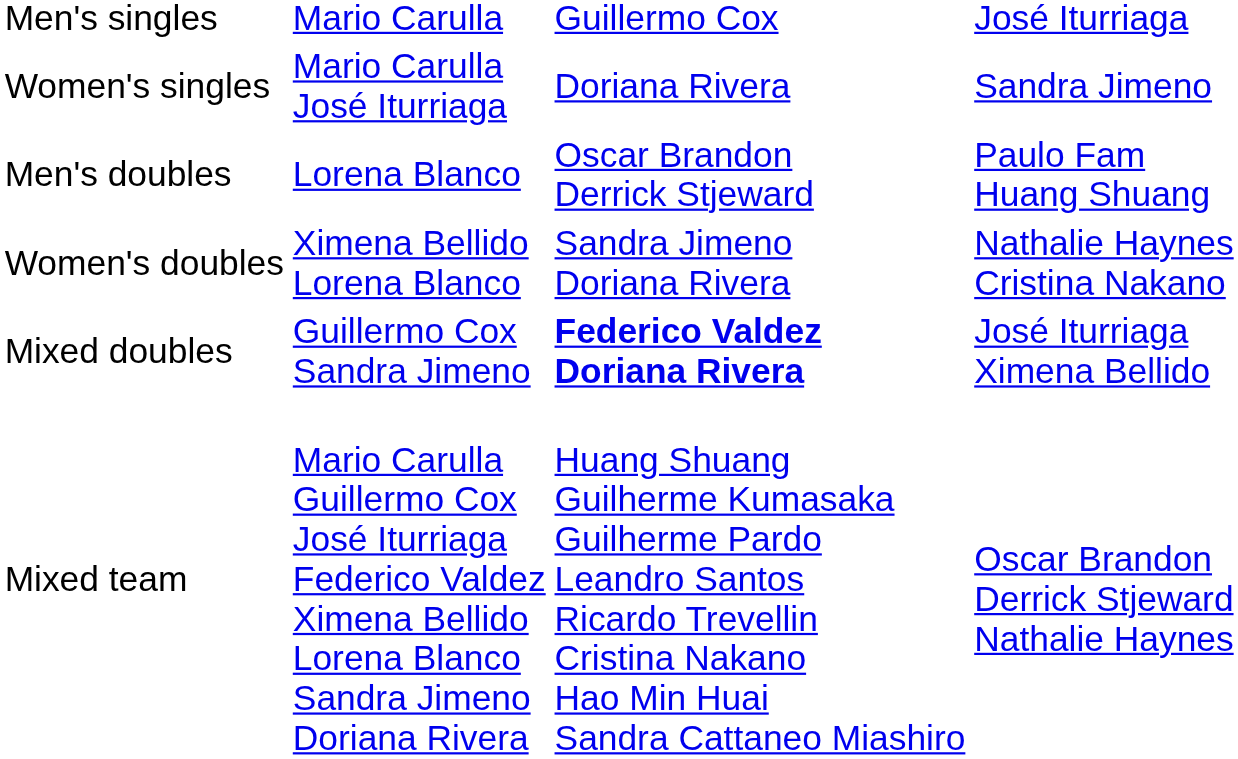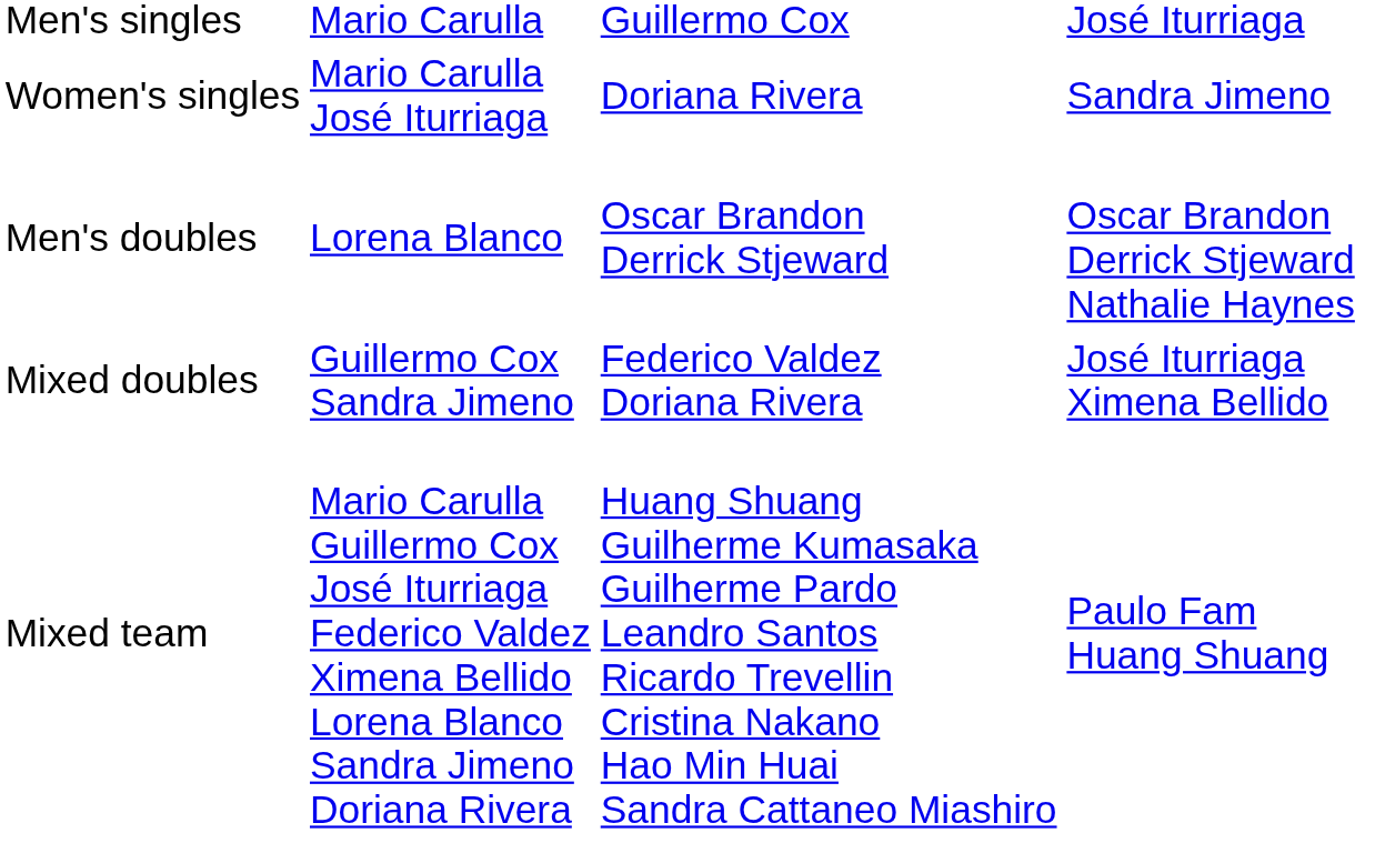Men's doubles | column 4: Paulo Fam Huang Shuang -> Oscar Brandon Derrick Stjeward Nathalie Haynes
- row: Women's doubles | Ximena Bellido Lorena Blanco | Sandra Jimeno Doriana Rivera | Nathalie Haynes Cristina Nakano
Mixed doubles | column 3: bold -> normal
Mixed team | column 4: Oscar Brandon Derrick Stjeward Nathalie Haynes -> Paulo Fam Huang Shuang
